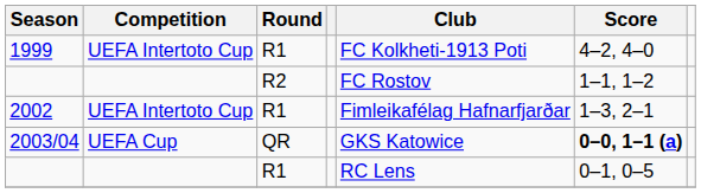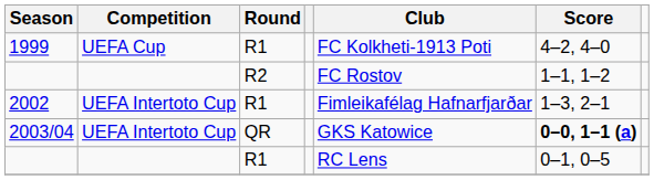1999 | Competition: UEFA Intertoto Cup -> UEFA Cup
2003/04 | Competition: UEFA Cup -> UEFA Intertoto Cup
